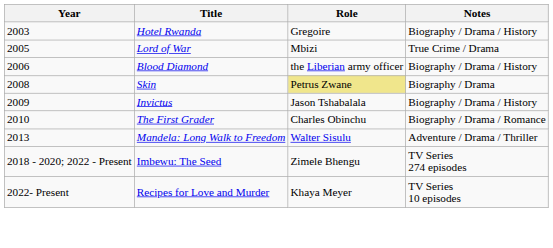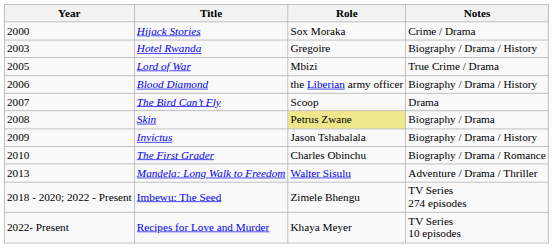+ row: 2000 | Hijack Stories | Sox Moraka | Crime / Drama
+ row: 2007 | The Bird Can’t Fly | Scoop | Drama
